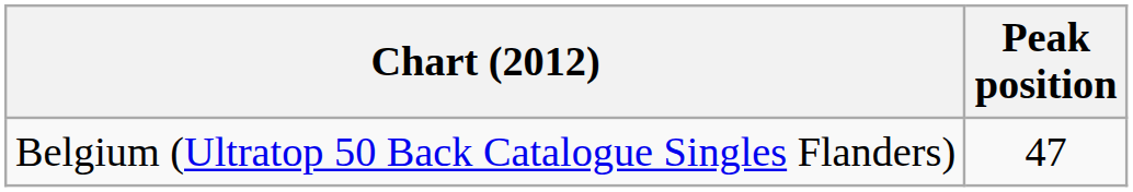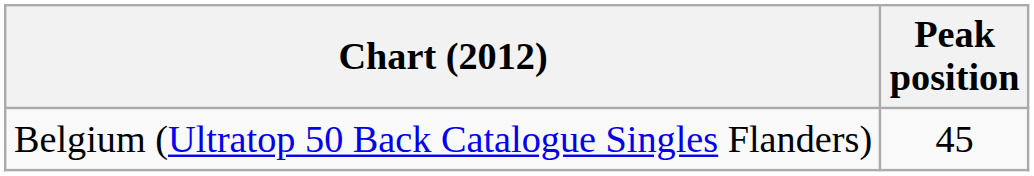Belgium (Ultratop 50 Back Catalogue Singles Flanders) | Peak position: 47 -> 45
